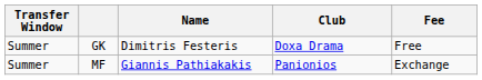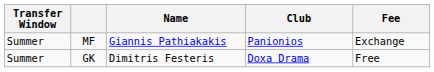rows swapped: GK <-> MF
